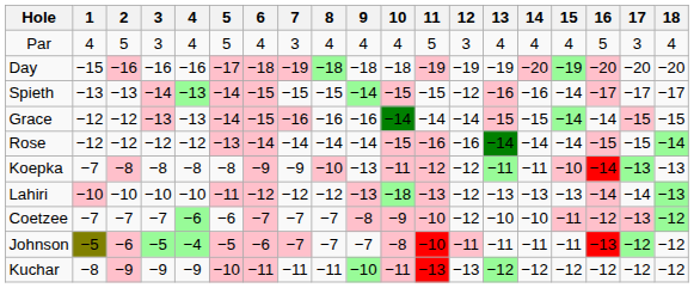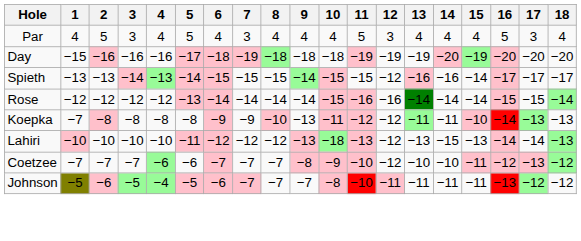- row: Grace | −12 | −12 | −13 | −13 | −14 | −15 | −16 | −16 | −16 | −14 | −14 | −14 | −15 | −15 | −14 | −14 | −15 | −15
Lahiri | 14: −13 -> −15
- row: Kuchar | −8 | −9 | −9 | −9 | −10 | −11 | −11 | −11 | −10 | −11 | −13 | −13 | −12 | −12 | −12 | −12 | −12 | −12
